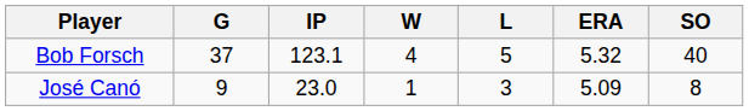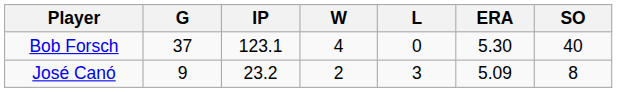Bob Forsch | L: 5 -> 0
Bob Forsch | ERA: 5.32 -> 5.30
José Canó | IP: 23.0 -> 23.2
José Canó | W: 1 -> 2
